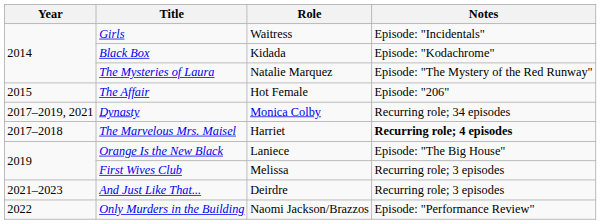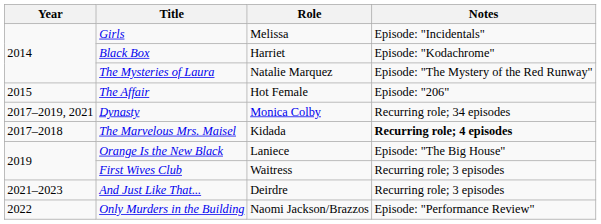Girls | Role: Waitress -> Melissa
Black Box | Role: Kidada -> Harriet
The Marvelous Mrs. Maisel | Role: Harriet -> Kidada
First Wives Club | Role: Melissa -> Waitress
